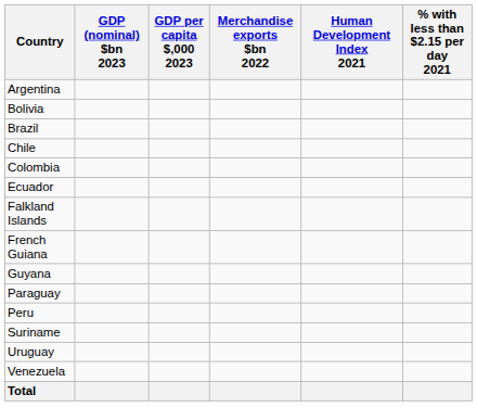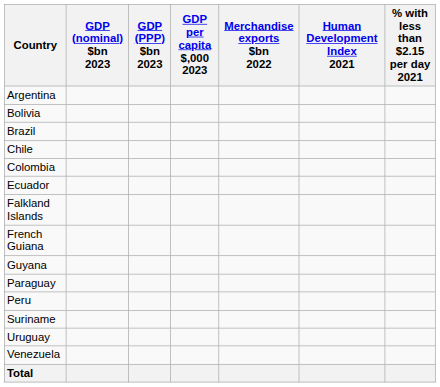+ column: GDP (PPP) $bn 2023
